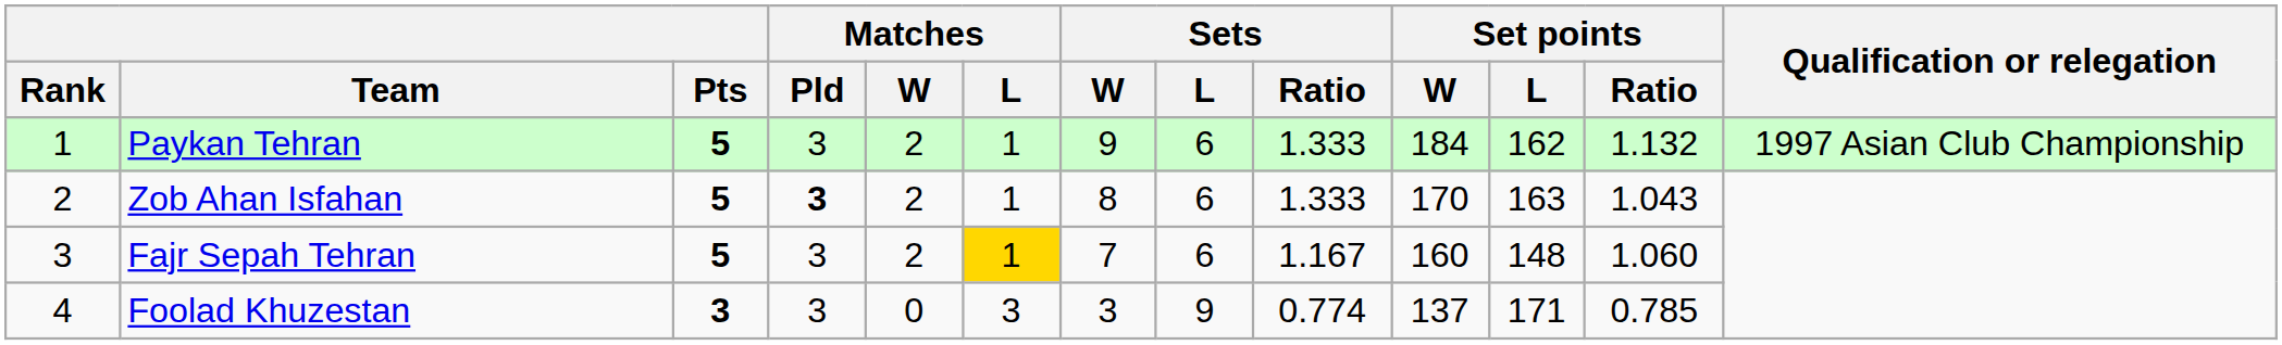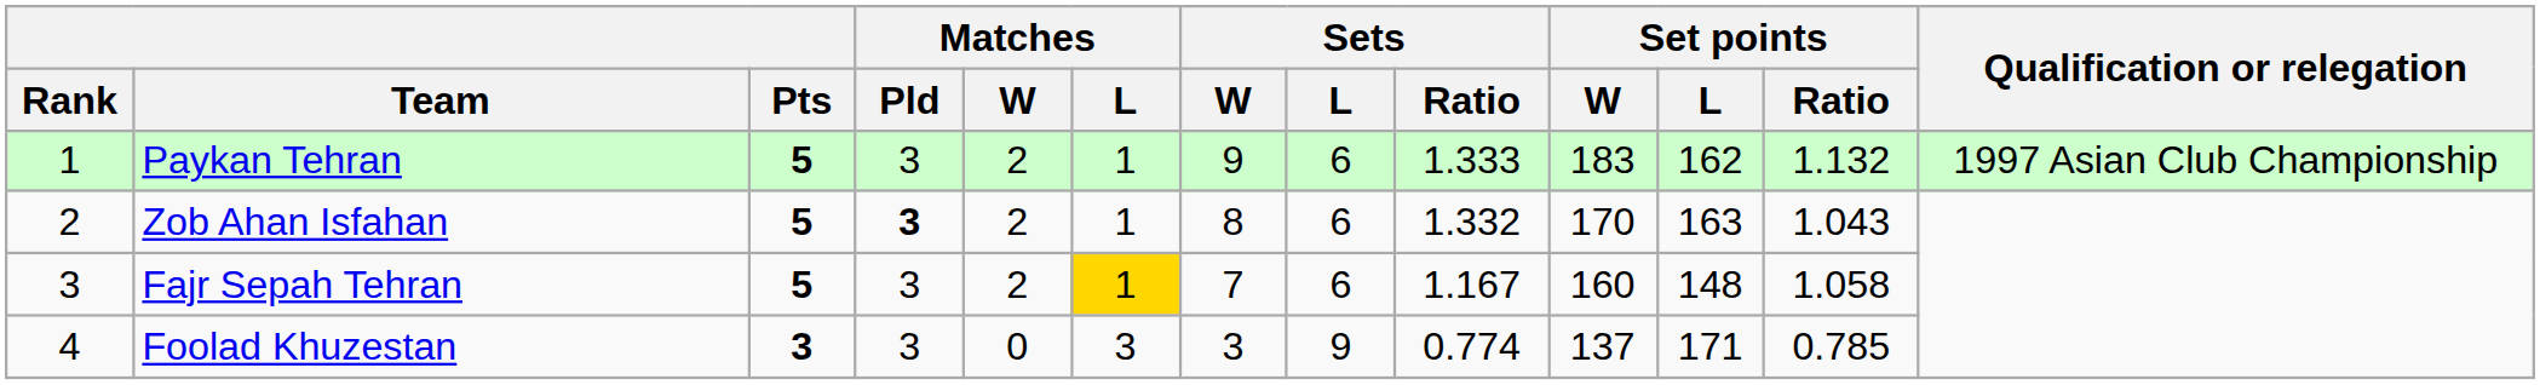Paykan Tehran | Set points / W: 184 -> 183
Zob Ahan Isfahan | Sets / Ratio: 1.333 -> 1.332
Fajr Sepah Tehran | Set points / Ratio: 1.060 -> 1.058
